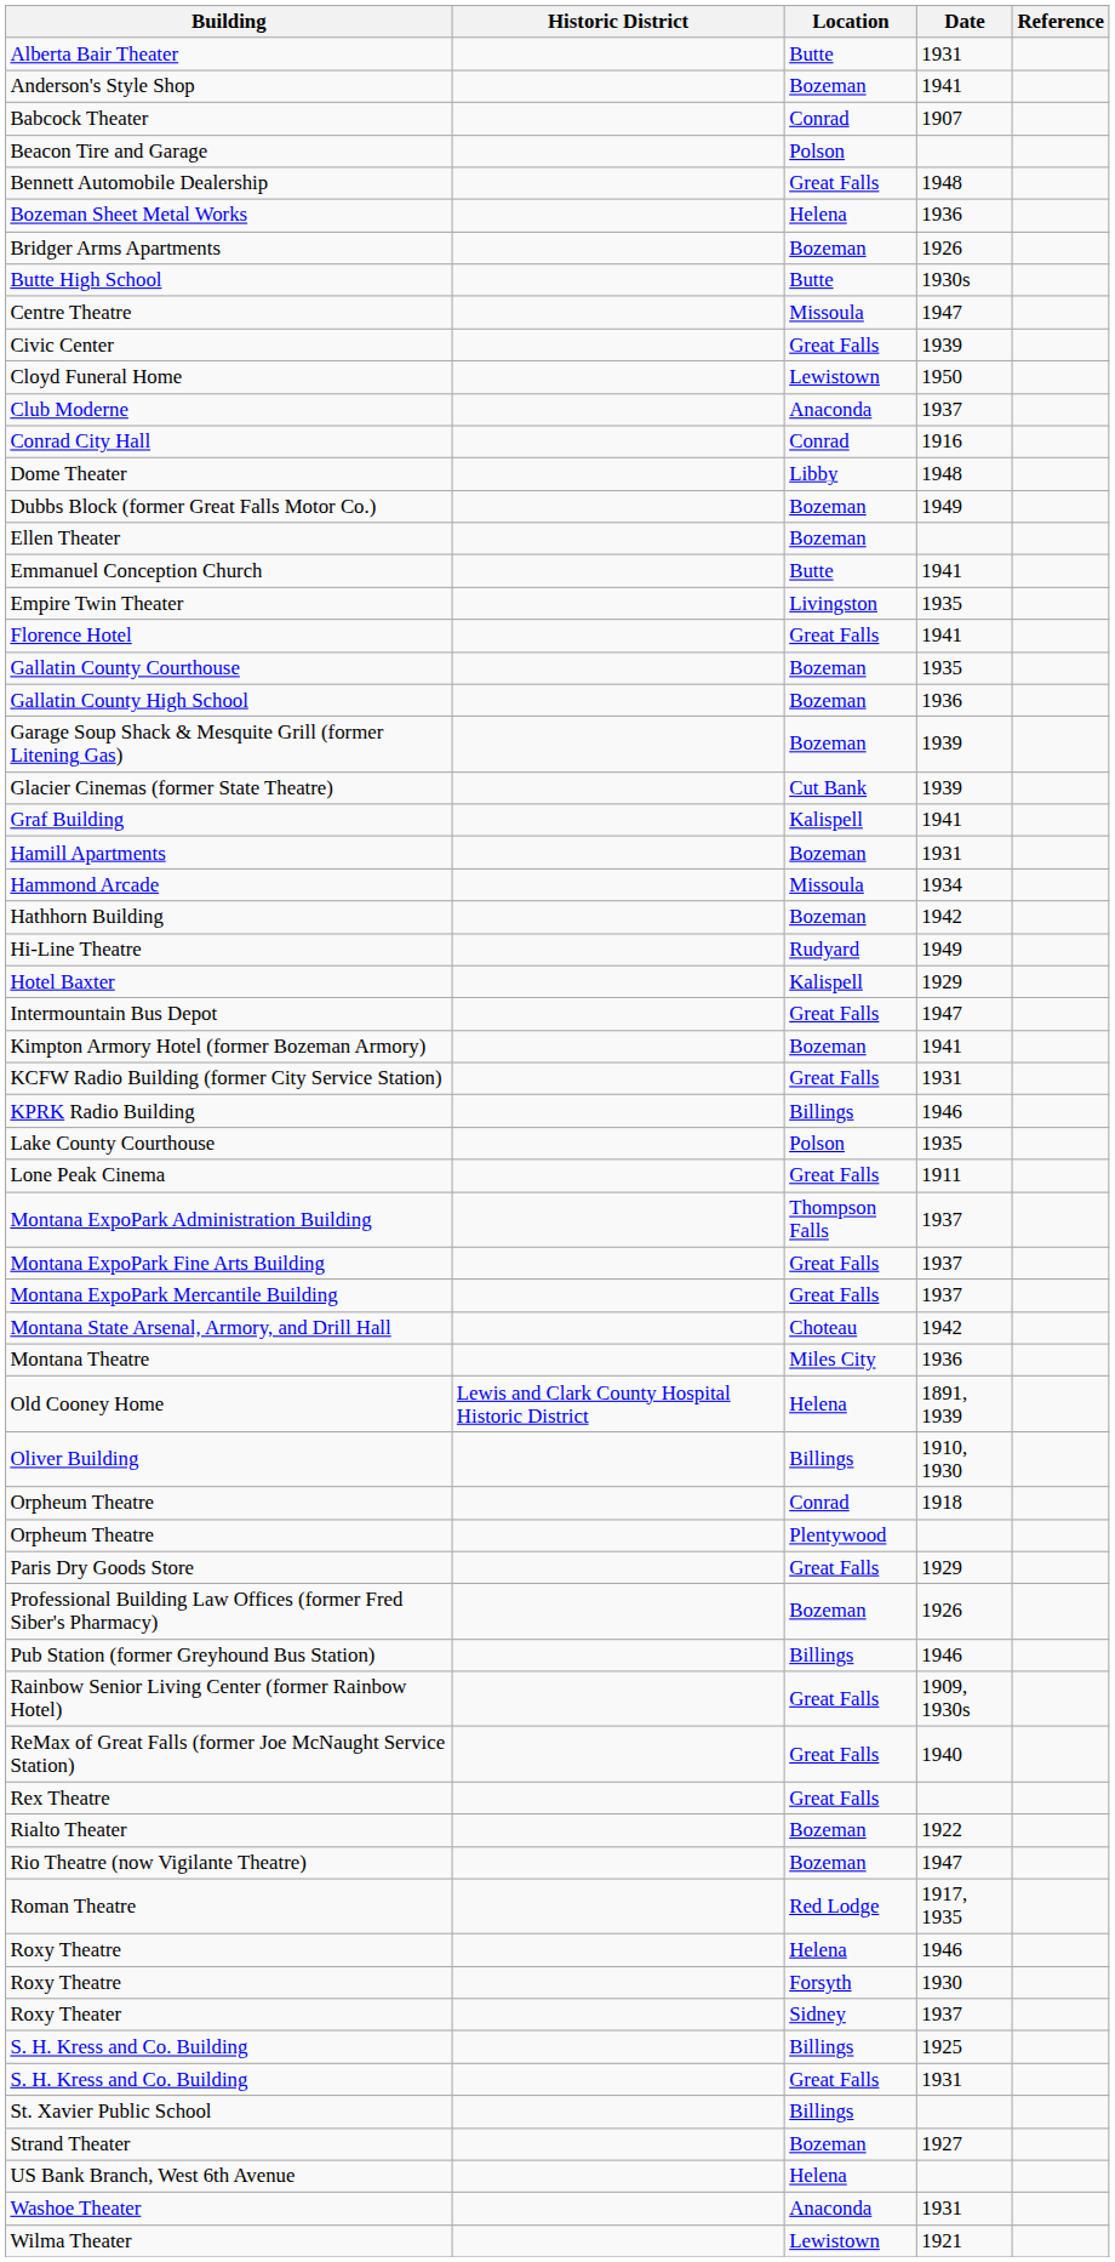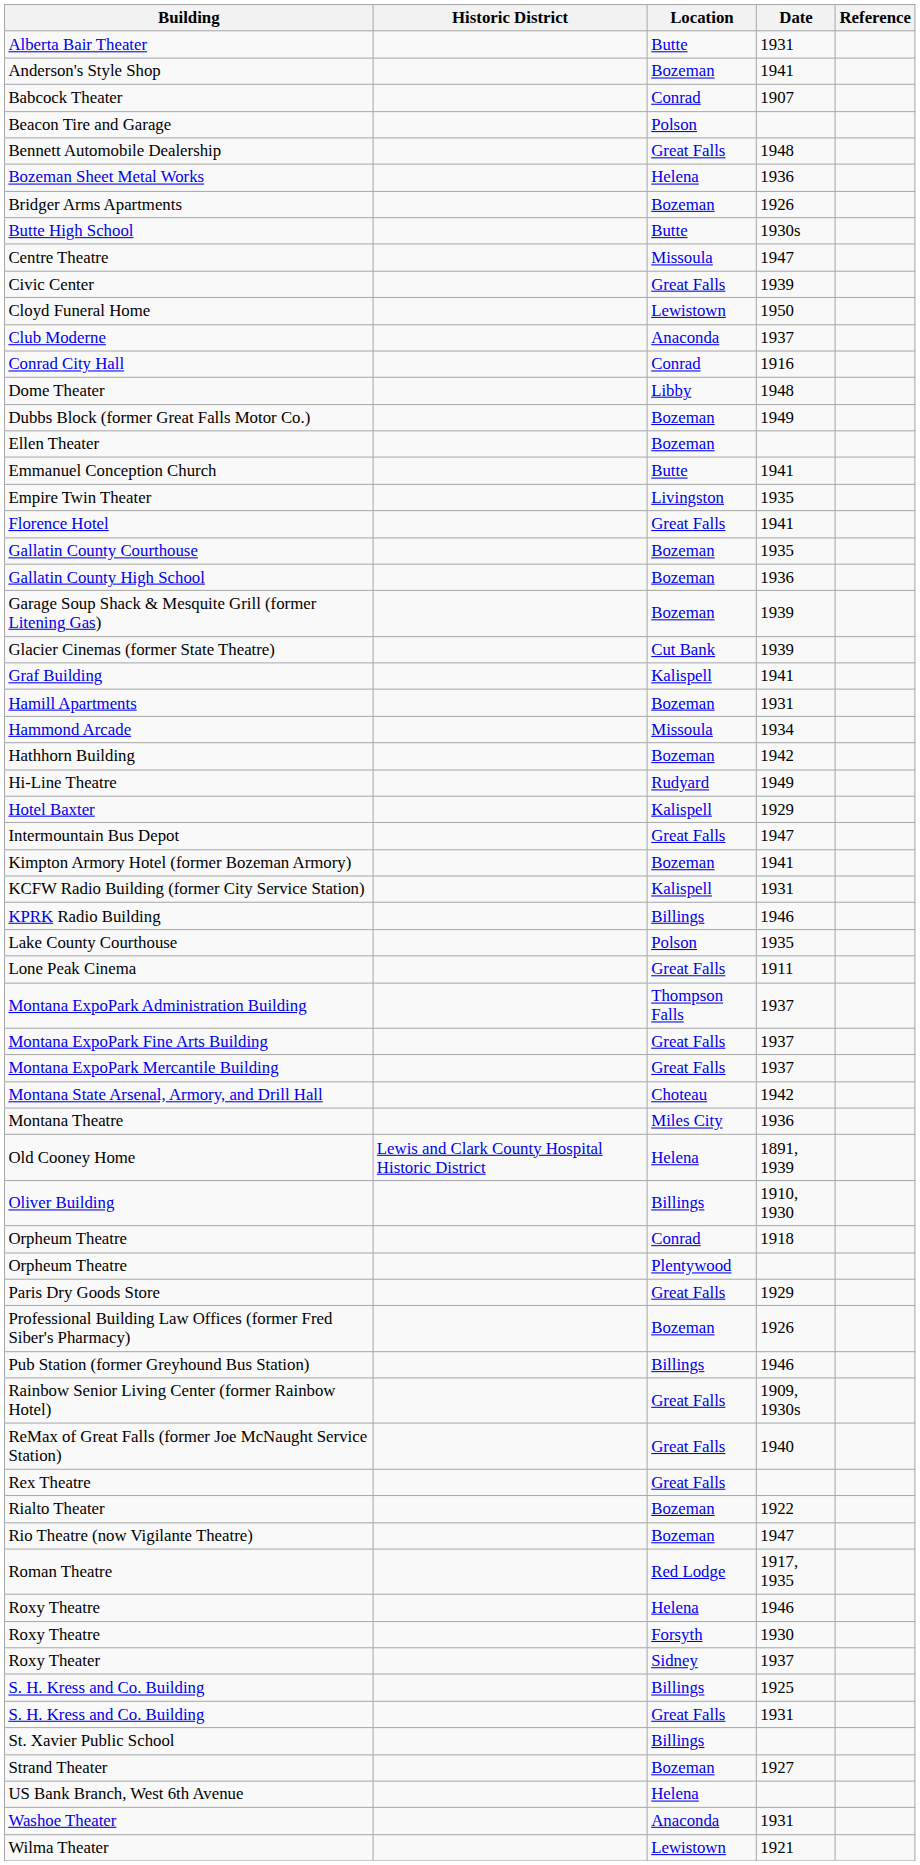KCFW Radio Building (former City Service Station) | Location: Great Falls -> Kalispell
